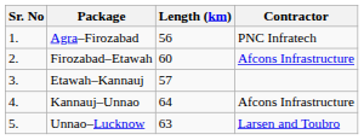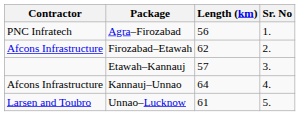columns swapped: Sr. No <-> Contractor
Firozabad–Etawah | Length (km): 60 -> 62
Unnao–Lucknow | Length (km): 63 -> 61
